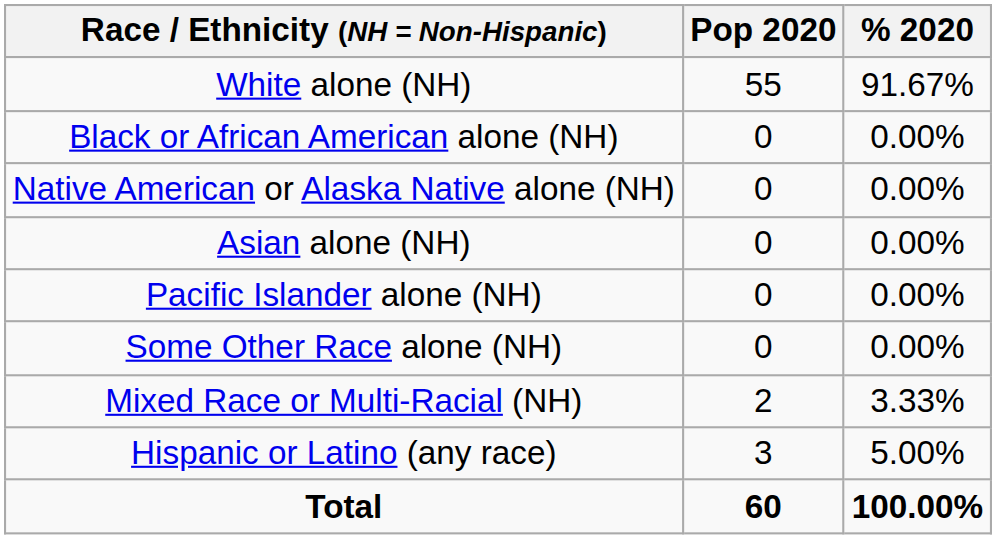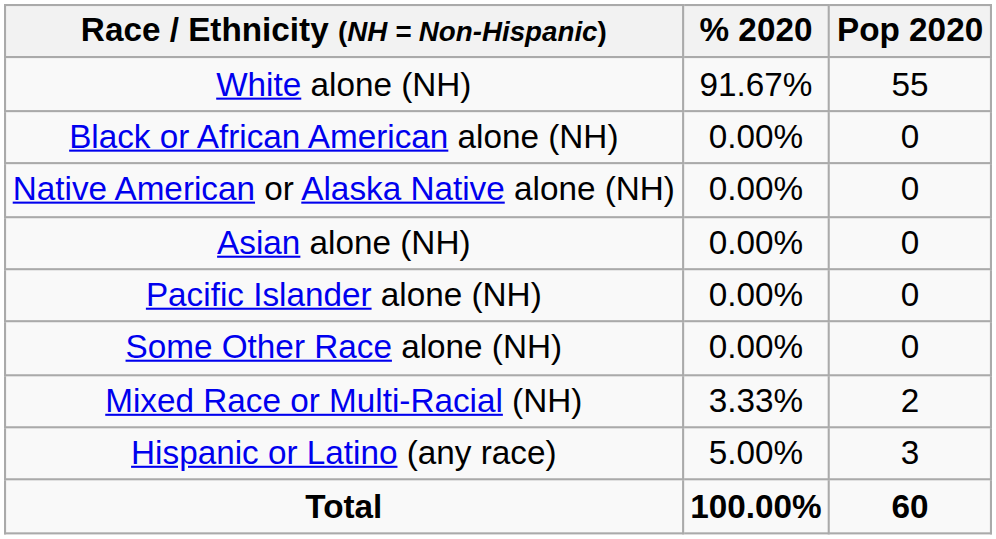columns swapped: Pop 2020 <-> % 2020
